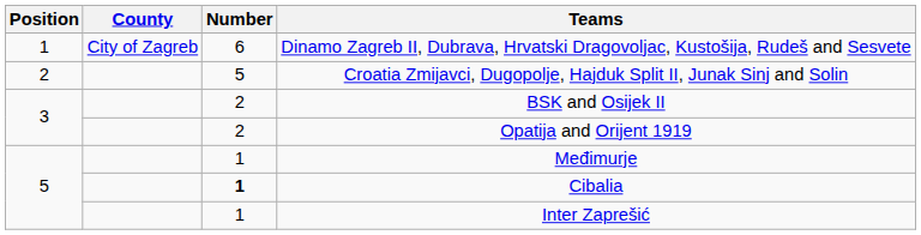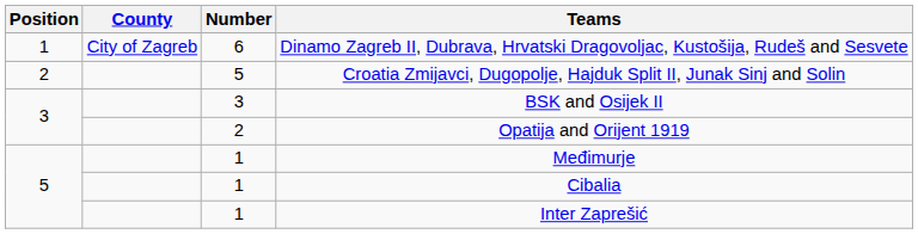BSK and Osijek II | Number: 2 -> 3
Cibalia | Number: bold -> normal
